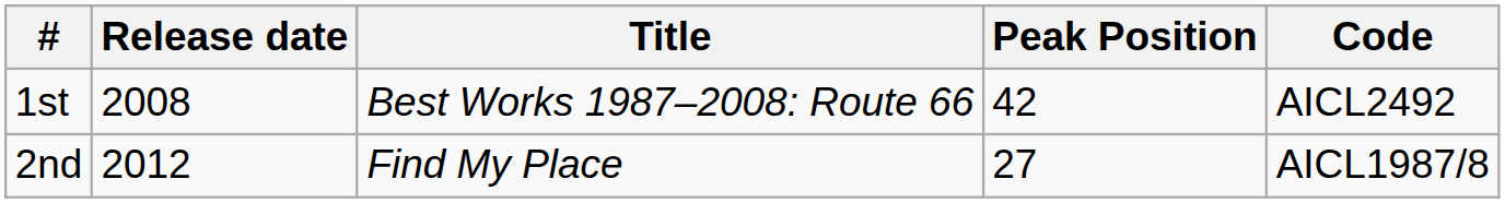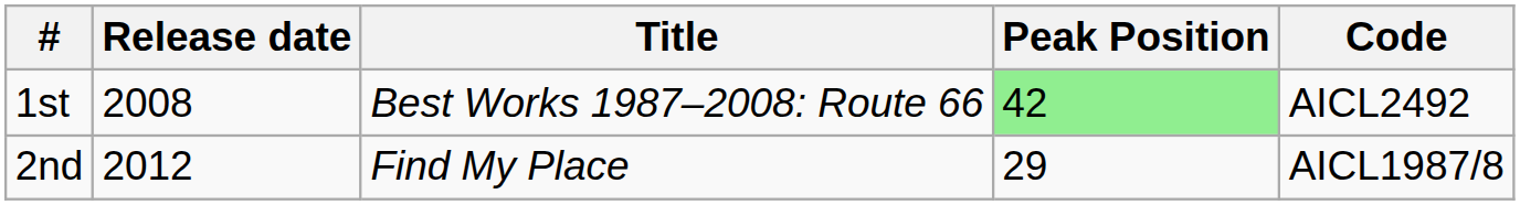1st | Peak Position: no background -> lightgreen background
2nd | Peak Position: 27 -> 29
